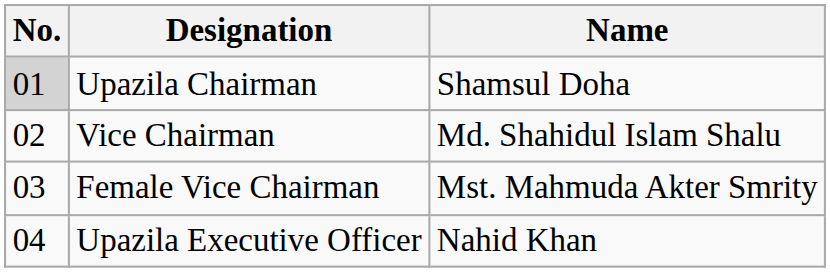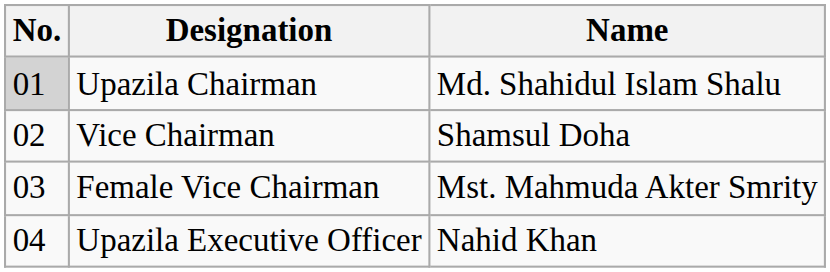Upazila Chairman | Name: Shamsul Doha -> Md. Shahidul Islam Shalu
Vice Chairman | Name: Md. Shahidul Islam Shalu -> Shamsul Doha
